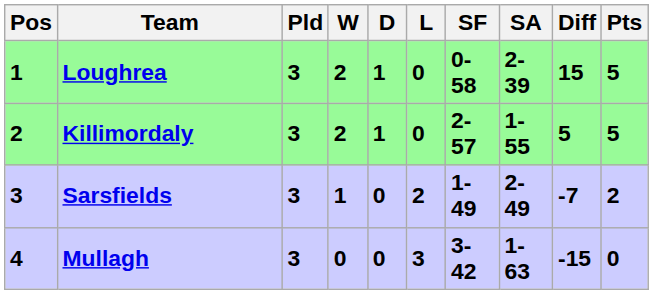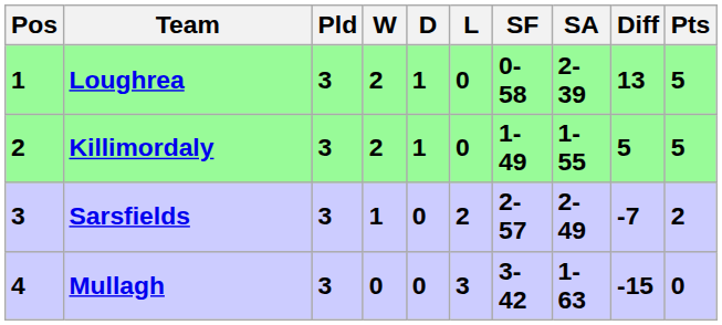Loughrea | Diff: 15 -> 13
Killimordaly | SF: 2-57 -> 1-49
Sarsfields | SF: 1-49 -> 2-57
